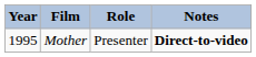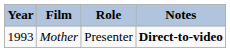Mother | Year: 1995 -> 1993
